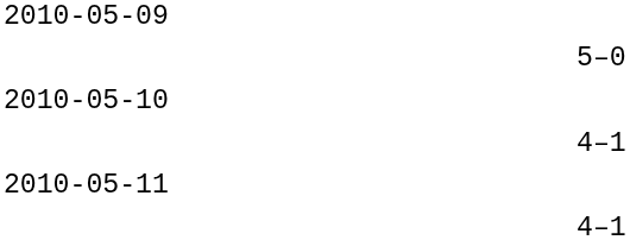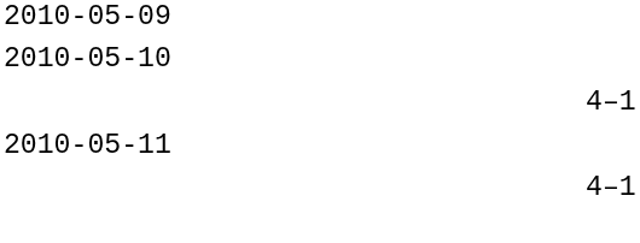- row: 5–0
